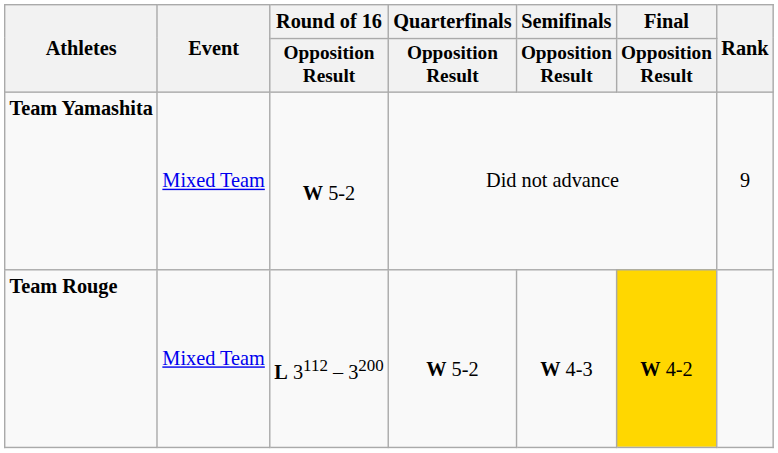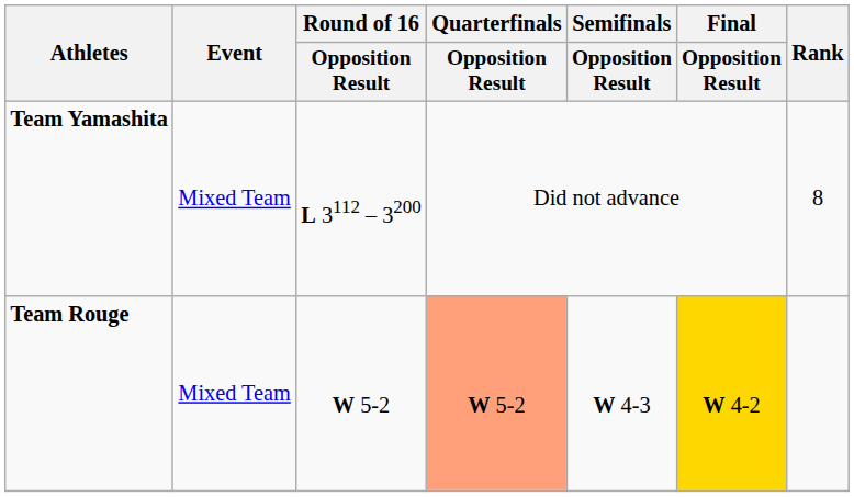Team Yamashita | Round of 16 / Opposition Result: W 5-2 -> L 3112 – 3200
Team Yamashita | Rank: 9 -> 8
Team Rouge | Round of 16 / Opposition Result: L 3112 – 3200 -> W 5-2
Team Rouge | Quarterfinals / Opposition Result: no background -> lightsalmon background
